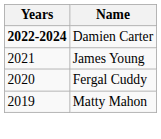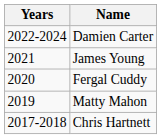Damien Carter | Years: bold -> normal
+ row: 2017-2018 | Chris Hartnett
